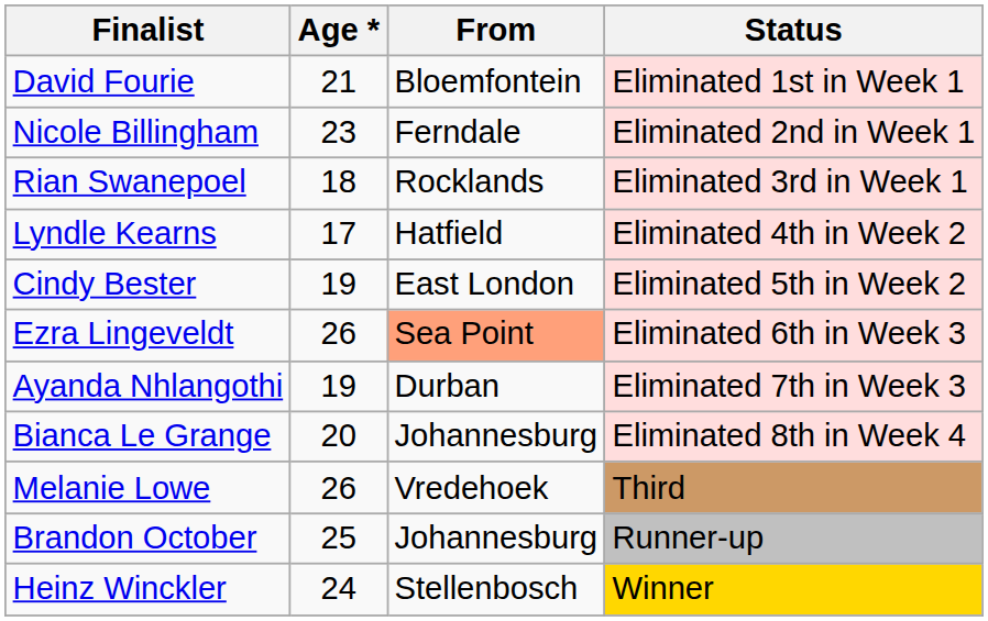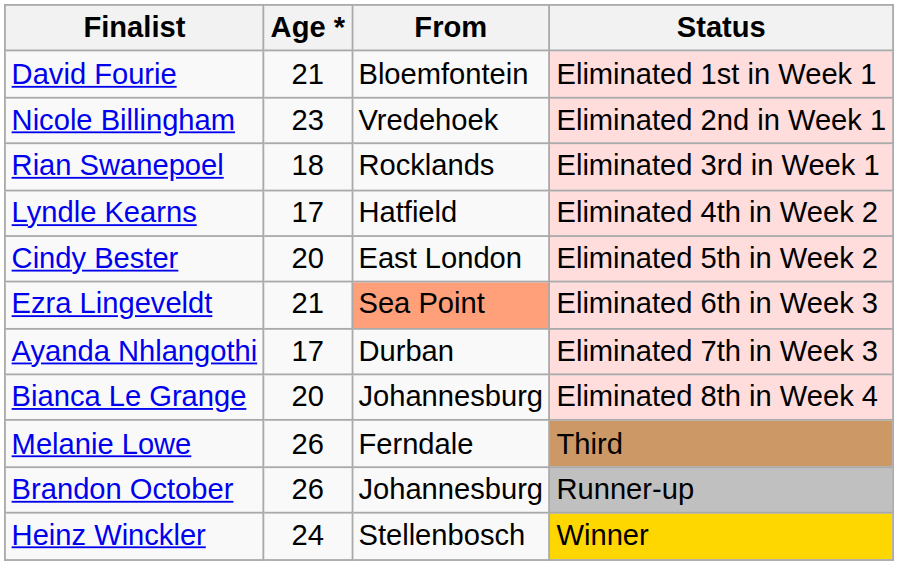Nicole Billingham | From: Ferndale -> Vredehoek
Cindy Bester | Age *: 19 -> 20
Ezra Lingeveldt | Age *: 26 -> 21
Ayanda Nhlangothi | Age *: 19 -> 17
Melanie Lowe | From: Vredehoek -> Ferndale
Brandon October | Age *: 25 -> 26
